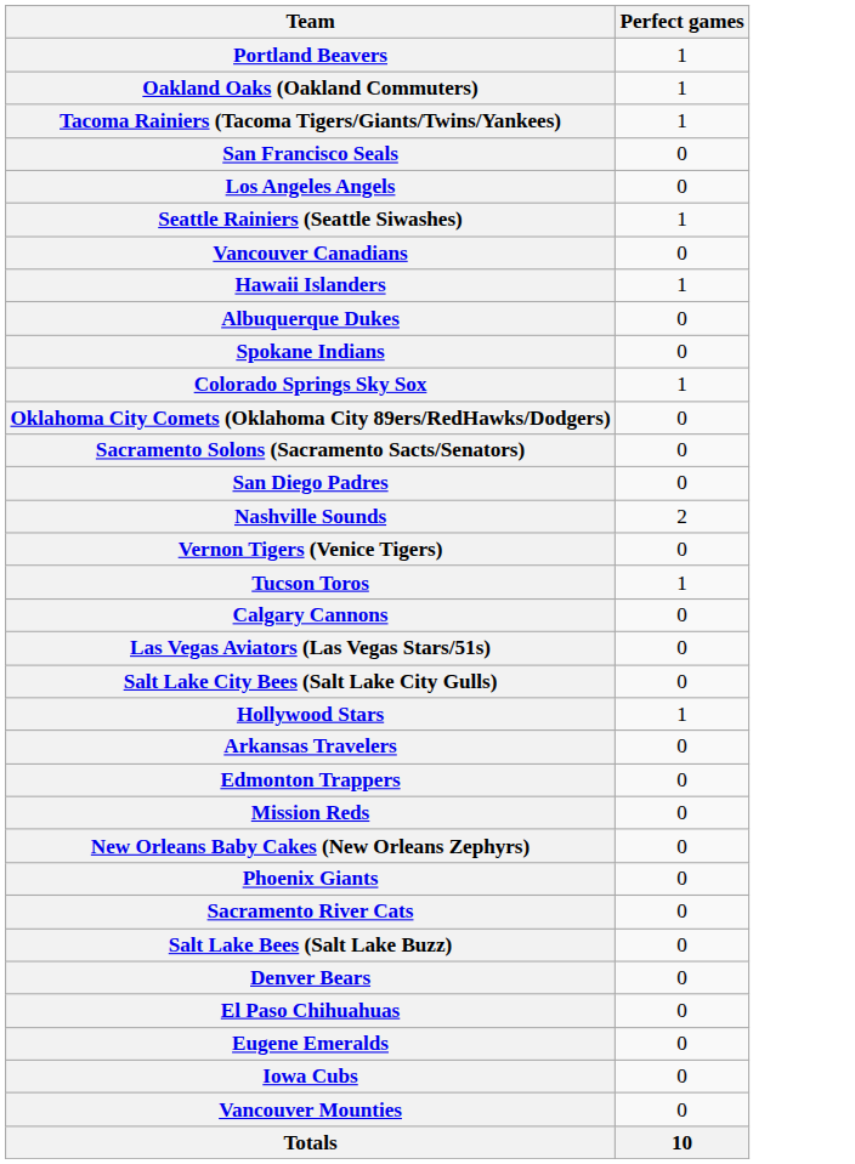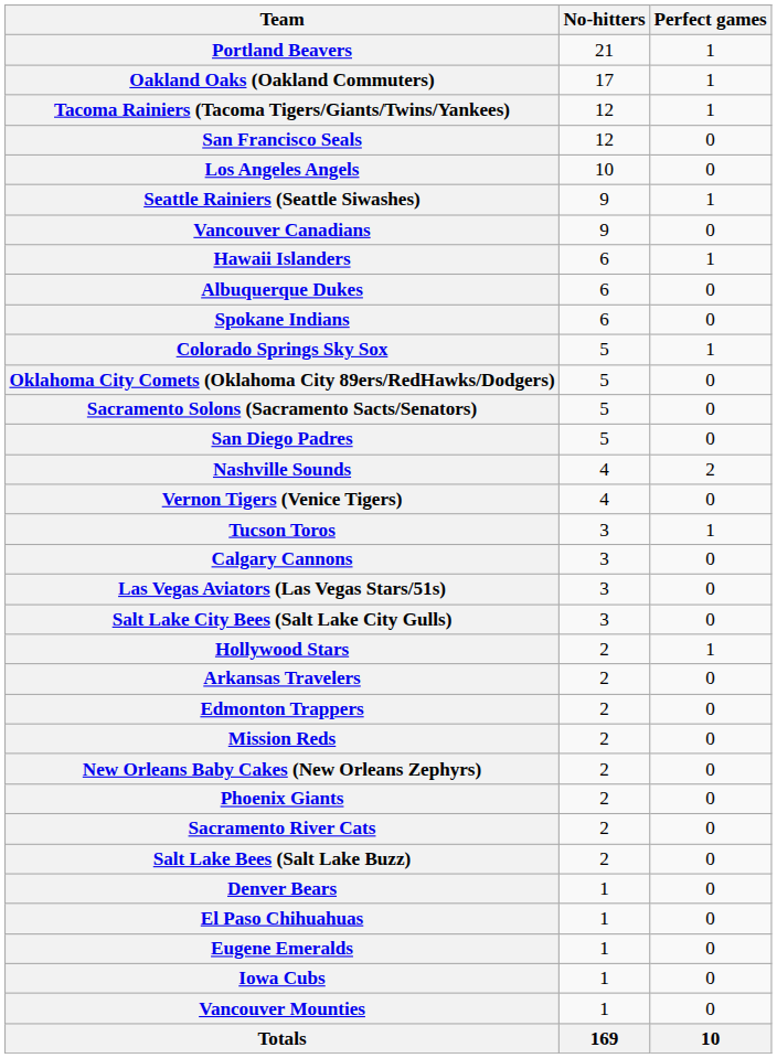+ column: No-hitters | 21 | 17 | 12 | 12 | 10 | 9 | 9 | 6 | 6 | 6 | 5 | 5 | 5 | 5 | 4 | 4 | 3 | 3 | 3 | 3 | 2 | 2 | 2 | 2 | 2 | 2 | 2 | 2 | 1 | 1 | 1 | 1 | 1 | 169
